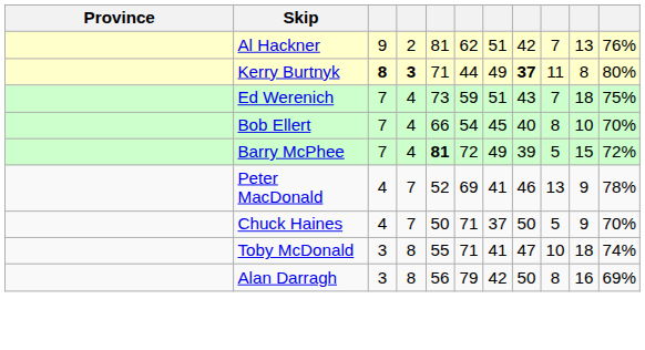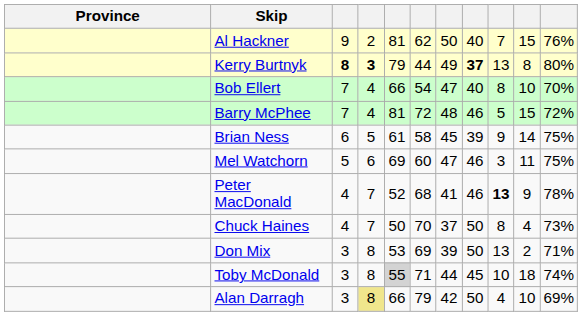Al Hackner | column 7: 51 -> 50
Al Hackner | column 8: 42 -> 40
Al Hackner | column 10: 13 -> 15
Kerry Burtnyk | column 5: 71 -> 79
Kerry Burtnyk | column 9: 11 -> 13
- row: Ed Werenich | 7 | 4 | 73 | 59 | 51 | 43 | 7 | 18 | 75%
Bob Ellert | column 7: 45 -> 47
Barry McPhee | column 5: bold -> normal
Barry McPhee | column 7: 49 -> 48
Barry McPhee | column 8: 39 -> 46
+ row: Brian Ness | 6 | 5 | 61 | 58 | 45 | 39 | 9 | 14 | 75%
+ row: Mel Watchorn | 5 | 6 | 69 | 60 | 47 | 46 | 3 | 11 | 75%
Peter MacDonald | column 6: 69 -> 68
Peter MacDonald | column 9: normal -> bold
Chuck Haines | column 6: 71 -> 70
Chuck Haines | column 9: 5 -> 8
Chuck Haines | column 10: 9 -> 4
Chuck Haines | column 11: 70% -> 73%
+ row: Don Mix | 3 | 8 | 53 | 69 | 39 | 50 | 13 | 2 | 71%
Toby McDonald | column 5: no background -> lightgrey background
Toby McDonald | column 7: 41 -> 44
Toby McDonald | column 8: 47 -> 45
Alan Darragh | column 4: no background -> khaki background
Alan Darragh | column 5: 56 -> 66
Alan Darragh | column 9: 8 -> 4
Alan Darragh | column 10: 16 -> 10
